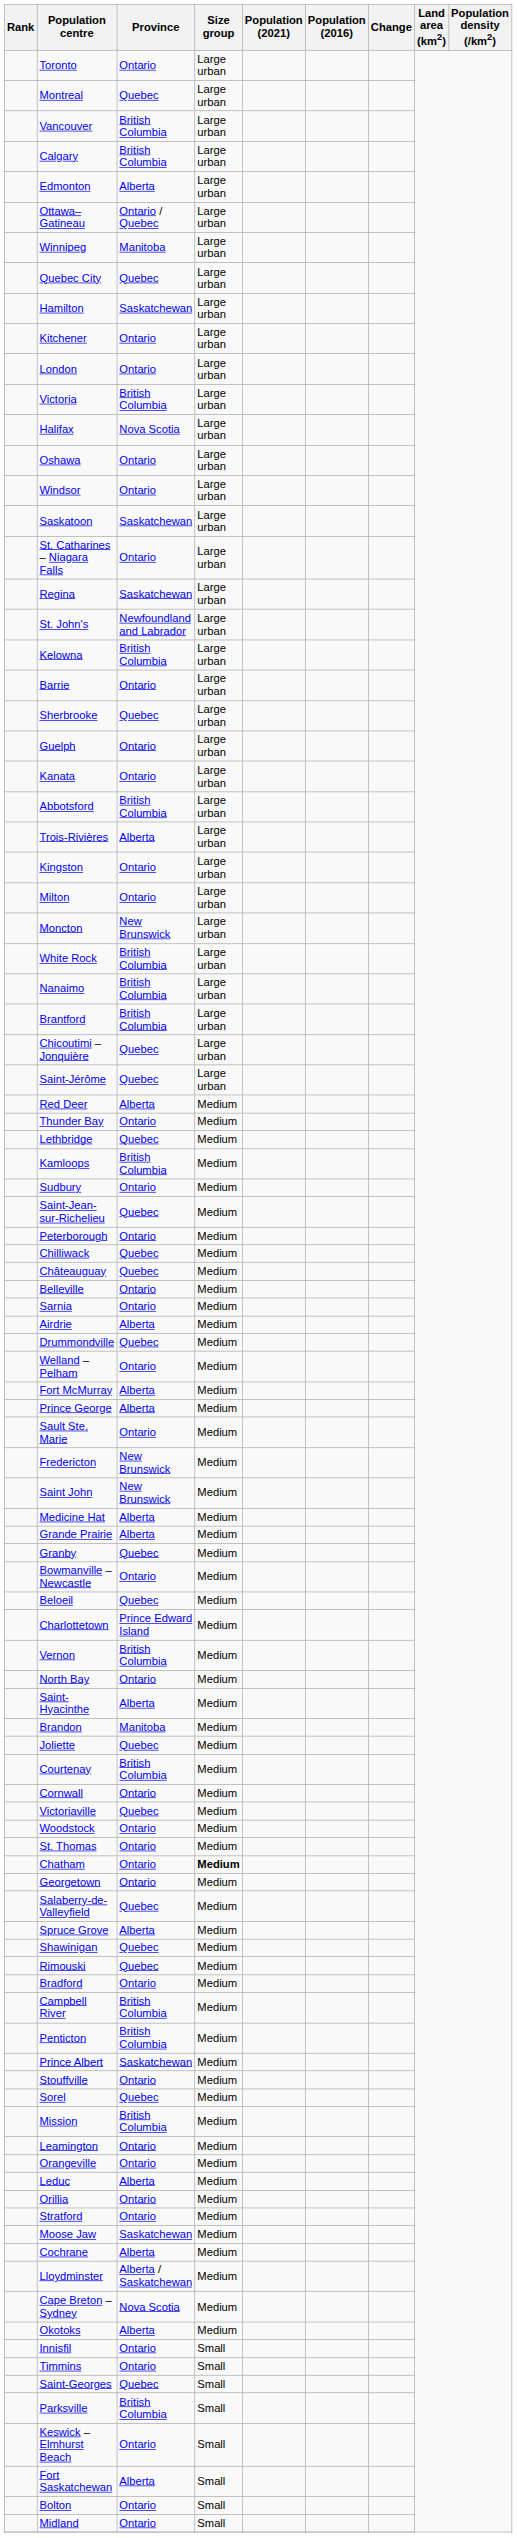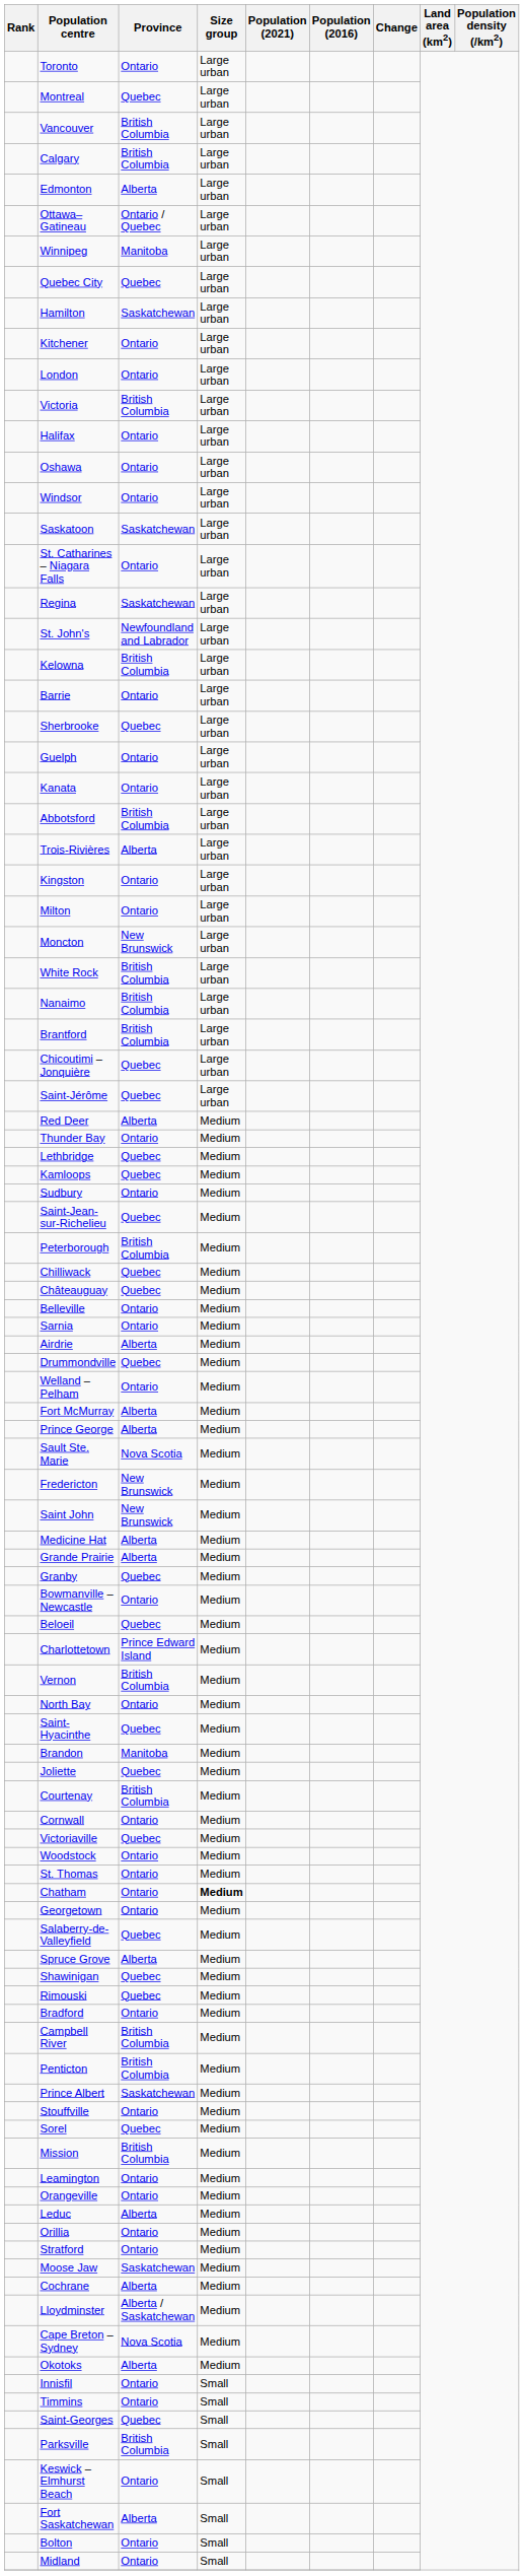Halifax | Province: Nova Scotia -> Ontario
Kamloops | Province: British Columbia -> Quebec
Peterborough | Province: Ontario -> British Columbia
Sault Ste. Marie | Province: Ontario -> Nova Scotia
Saint-Hyacinthe | Province: Alberta -> Quebec
